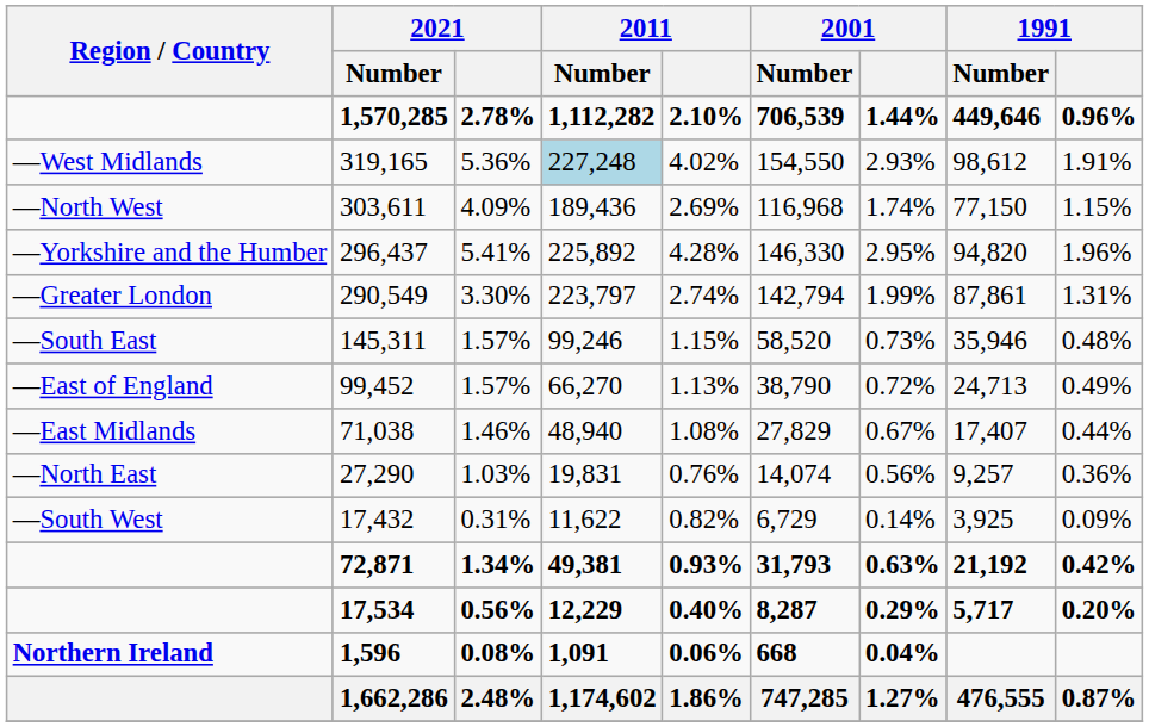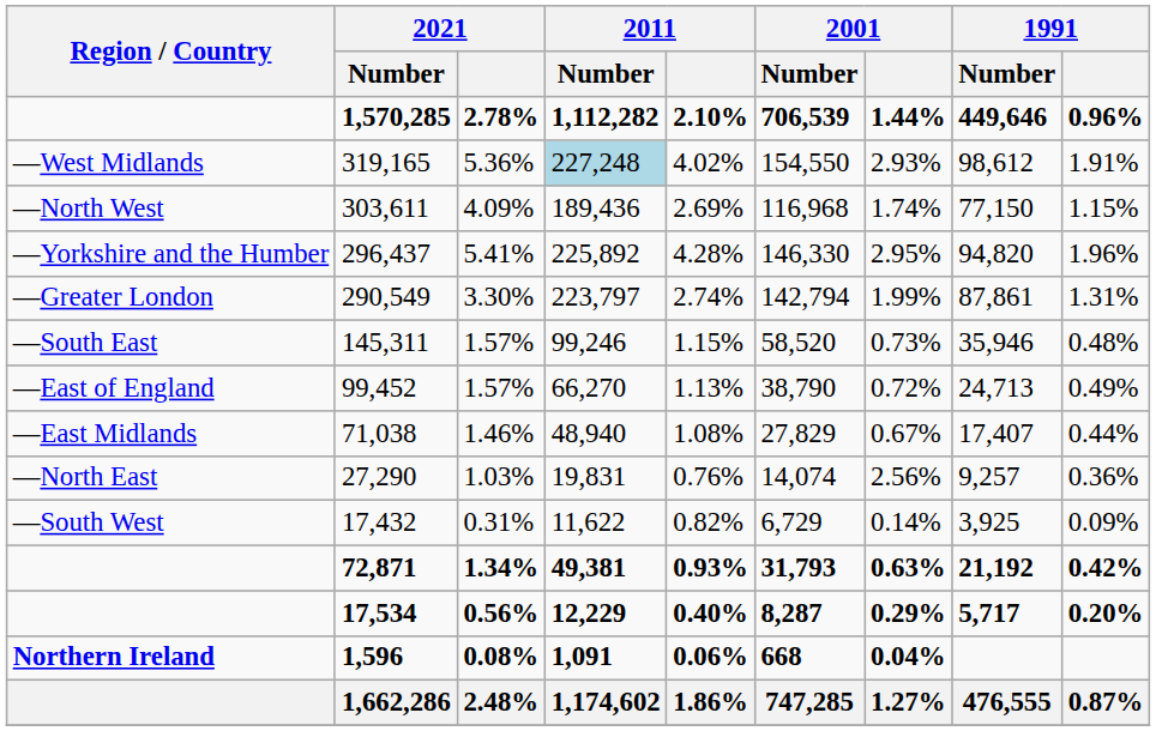27,290 | 2001: 0.56% -> 2.56%
